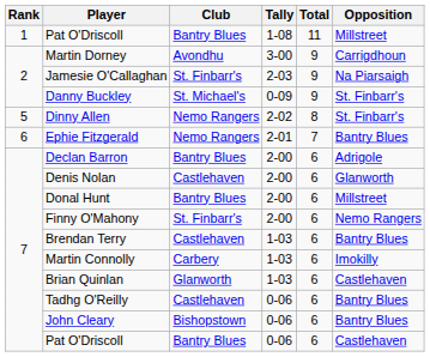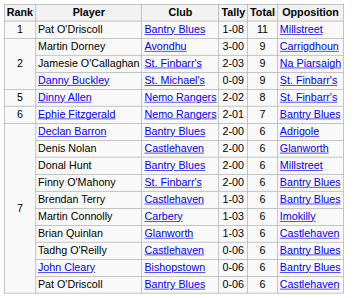Finny O'Mahony | Opposition: Nemo Rangers -> Bantry Blues
